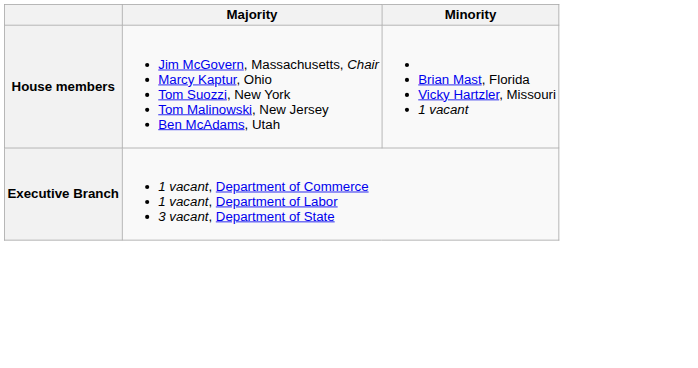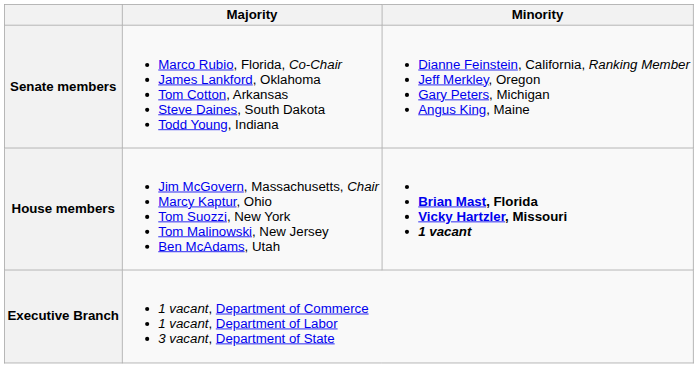+ row: Senate members | Marco Rubio, Florida, Co-Chair James Lankford, Oklahoma Tom Cotton, Arkansas Steve Daines, South Dakota Todd Young, Indiana | Dianne Feinstein, California, Ranking Member Jeff Merkley, Oregon Gary Peters, Michigan Angus King, Maine
House members | Minority: normal -> bold
